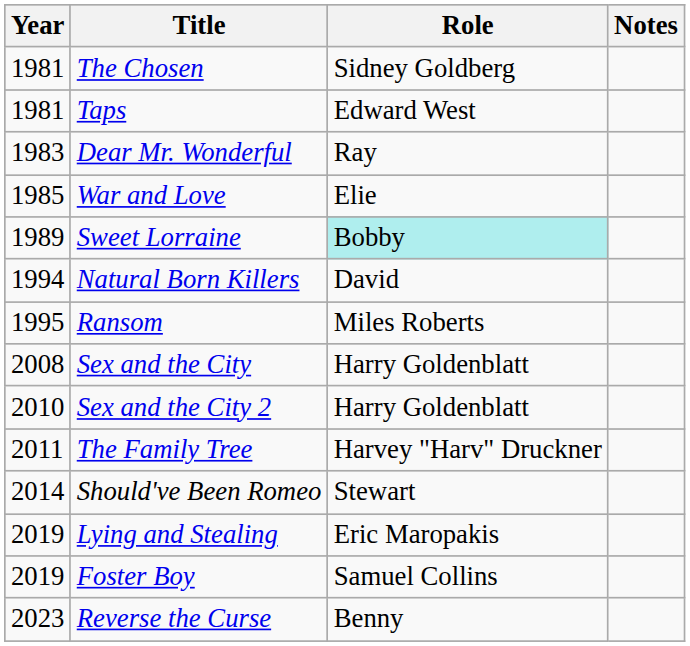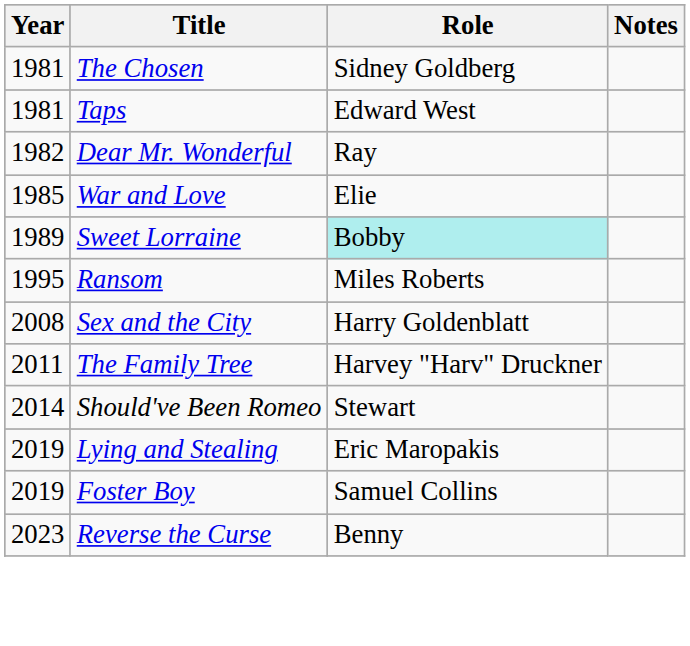Dear Mr. Wonderful | Year: 1983 -> 1982
- row: 1994 | Natural Born Killers | David
- row: 2010 | Sex and the City 2 | Harry Goldenblatt
